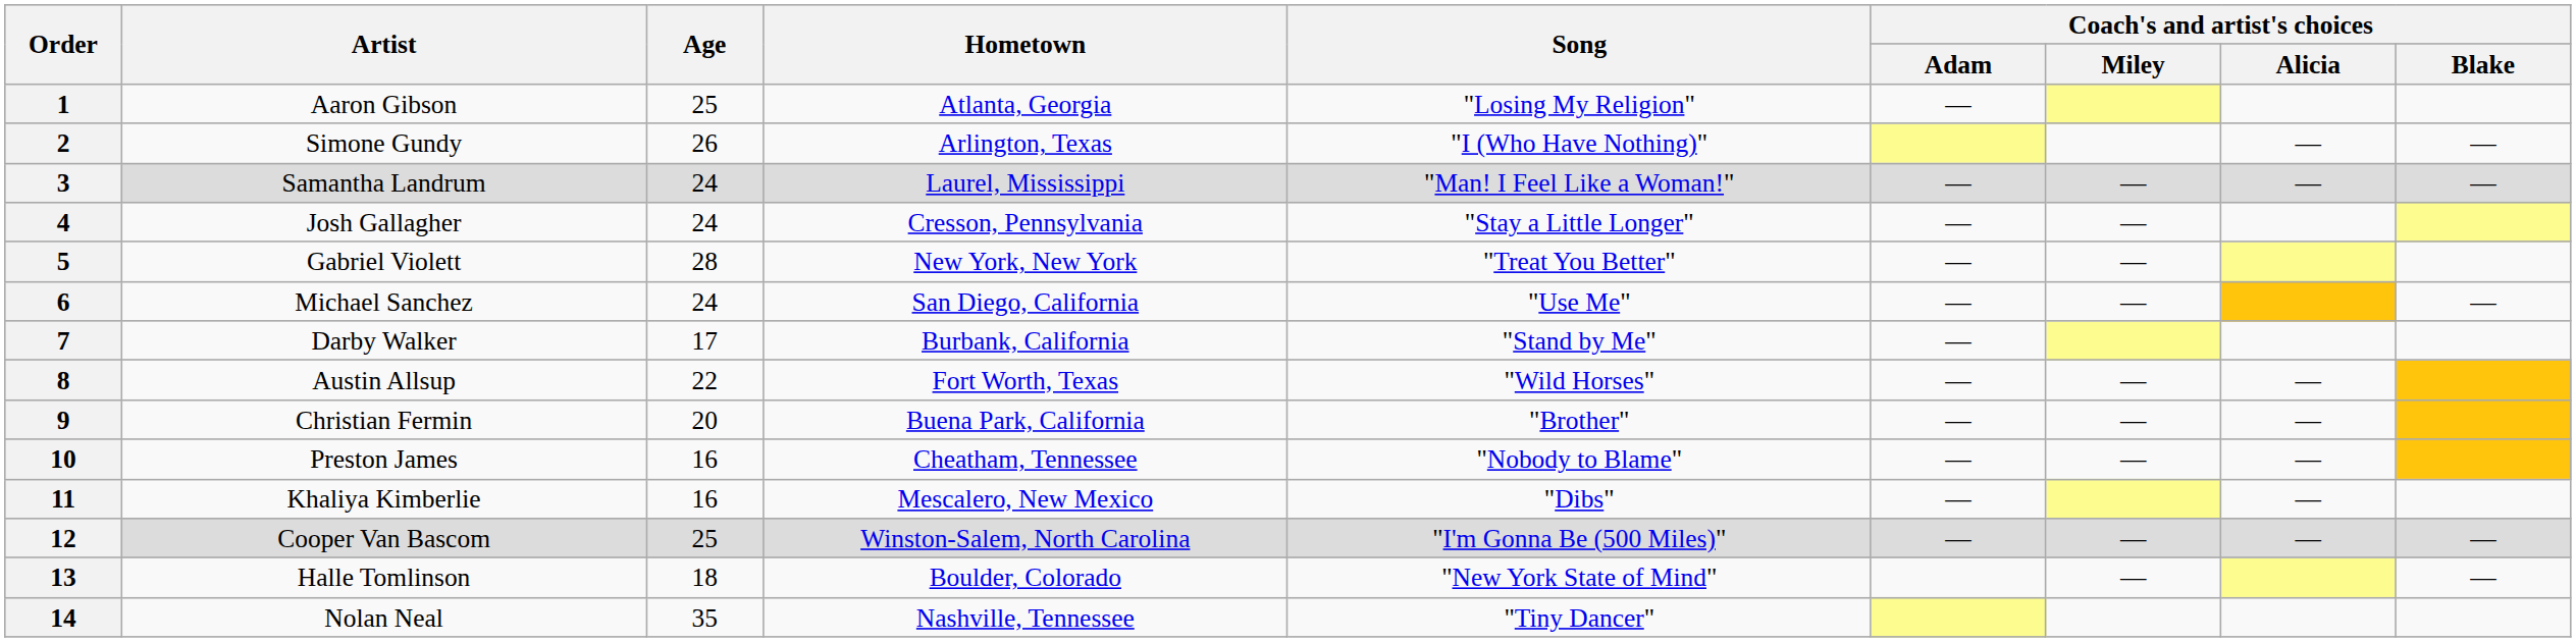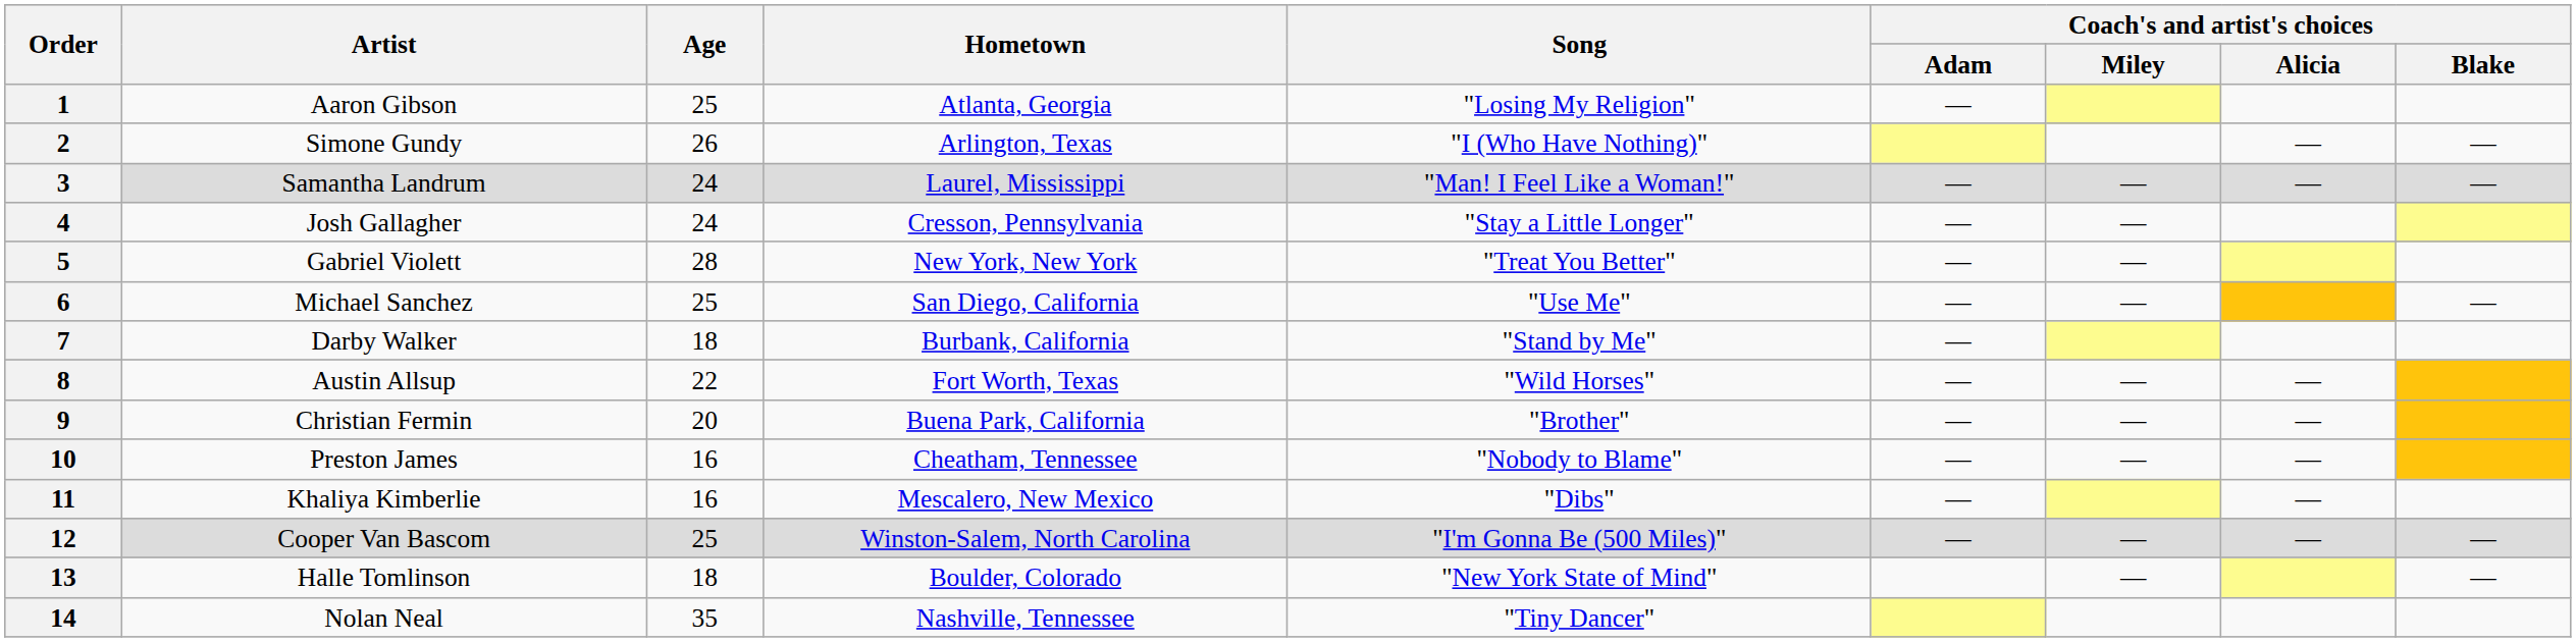6 | Age: 24 -> 25
7 | Age: 17 -> 18
